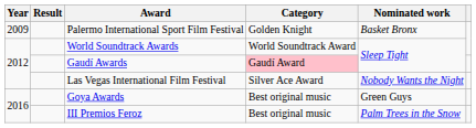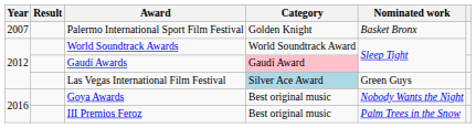Palermo International Sport Film Festival | Year: 2009 -> 2007
Las Vegas International Film Festival | Category: no background -> lightblue background
Las Vegas International Film Festival | Nominated work: Nobody Wants the Night -> Green Guys
Goya Awards | Nominated work: Green Guys -> Nobody Wants the Night
